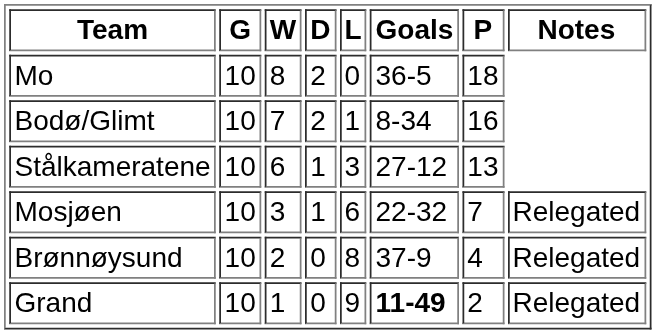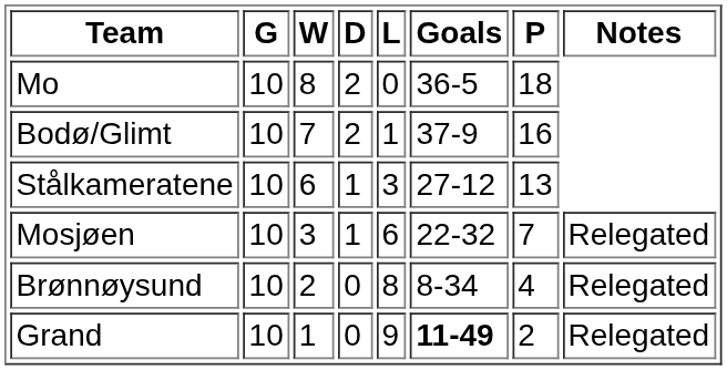Bodø/Glimt | Goals: 8-34 -> 37-9
Brønnøysund | Goals: 37-9 -> 8-34
